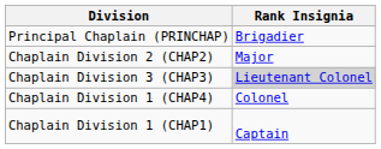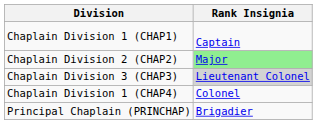rows swapped: Chaplain Division 1 (CHAP1) <-> Principal Chaplain (PRINCHAP)
Chaplain Division 2 (CHAP2) | Rank Insignia: no background -> lightgreen background
